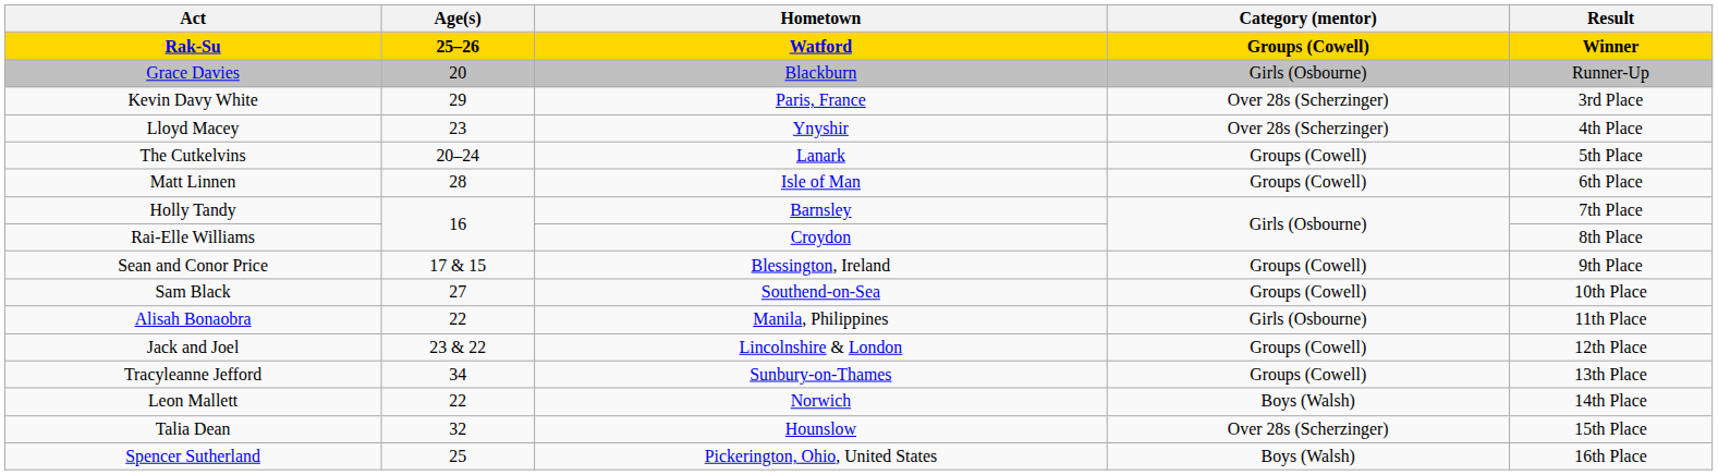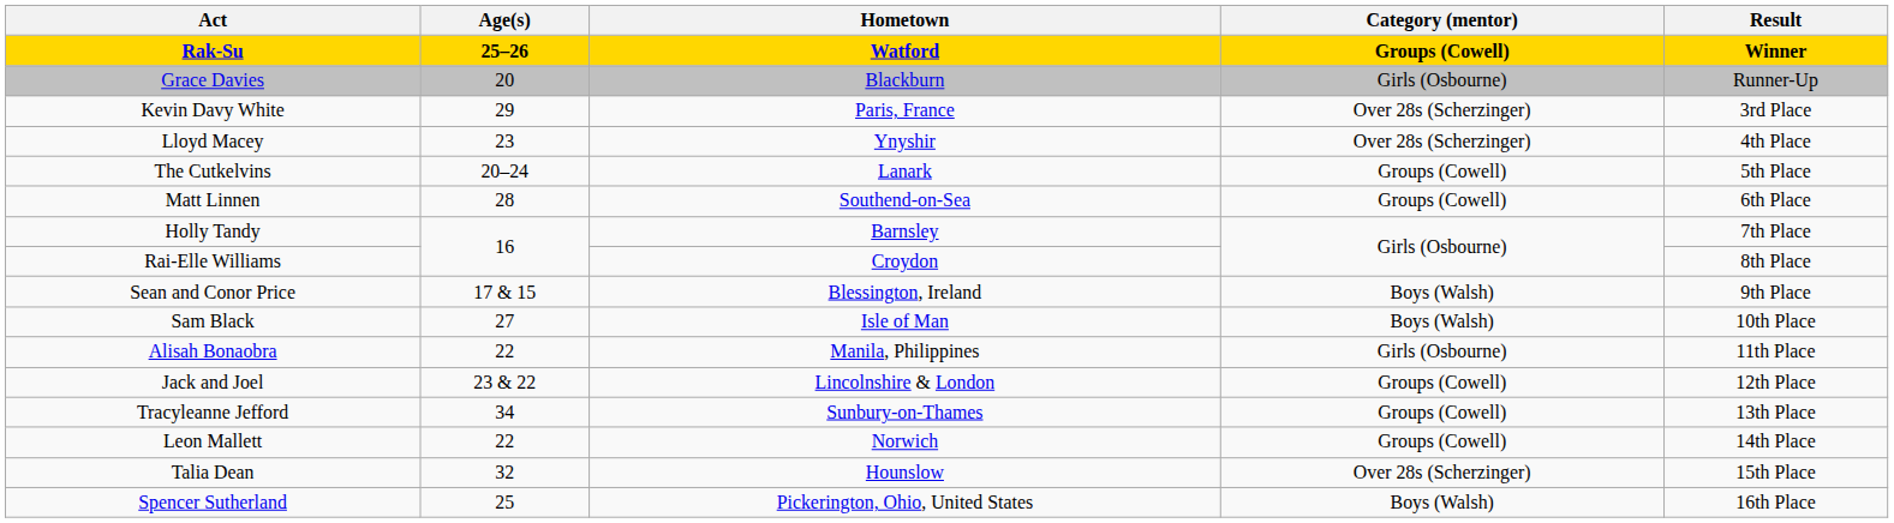Matt Linnen | Hometown: Isle of Man -> Southend-on-Sea
Sean and Conor Price | Category (mentor): Groups (Cowell) -> Boys (Walsh)
Sam Black | Hometown: Southend-on-Sea -> Isle of Man
Sam Black | Category (mentor): Groups (Cowell) -> Boys (Walsh)
Leon Mallett | Category (mentor): Boys (Walsh) -> Groups (Cowell)
